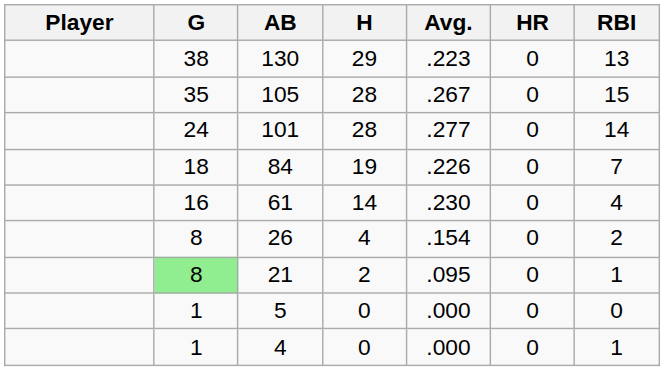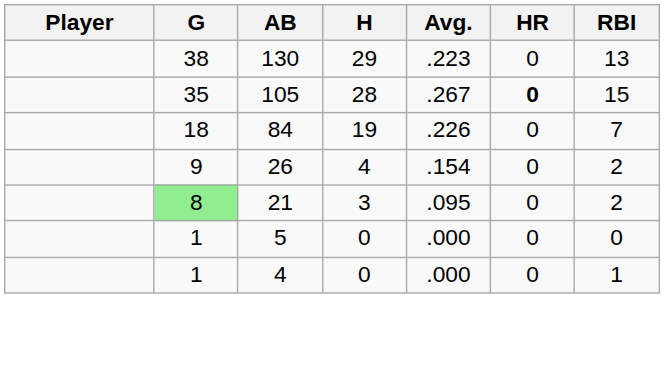105 | HR: normal -> bold
- row: 24 | 101 | 28 | .277 | 0 | 14
- row: 16 | 61 | 14 | .230 | 0 | 4
26 | G: 8 -> 9
21 | H: 2 -> 3
21 | RBI: 1 -> 2
